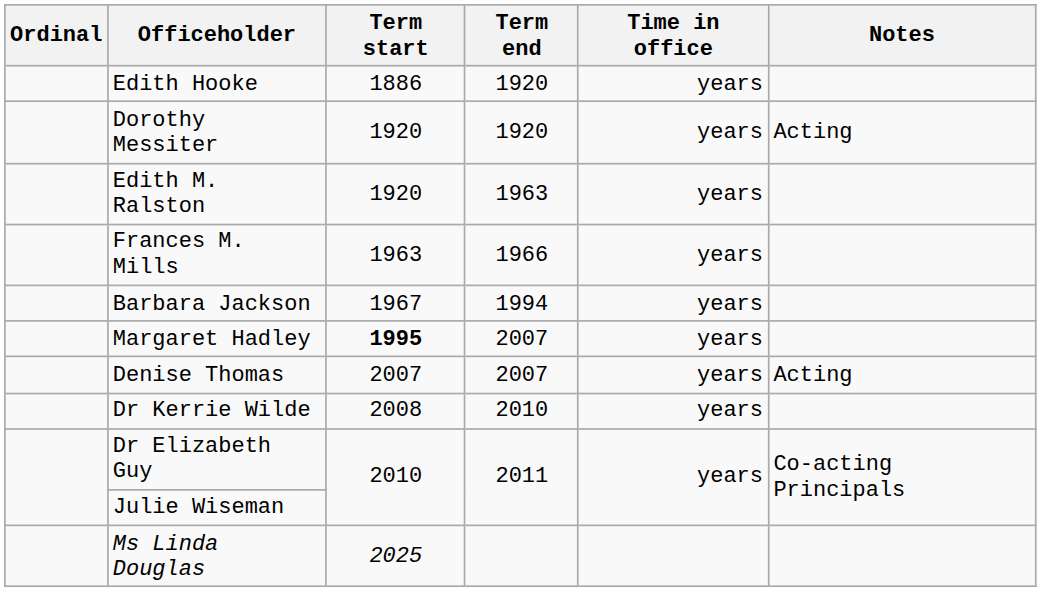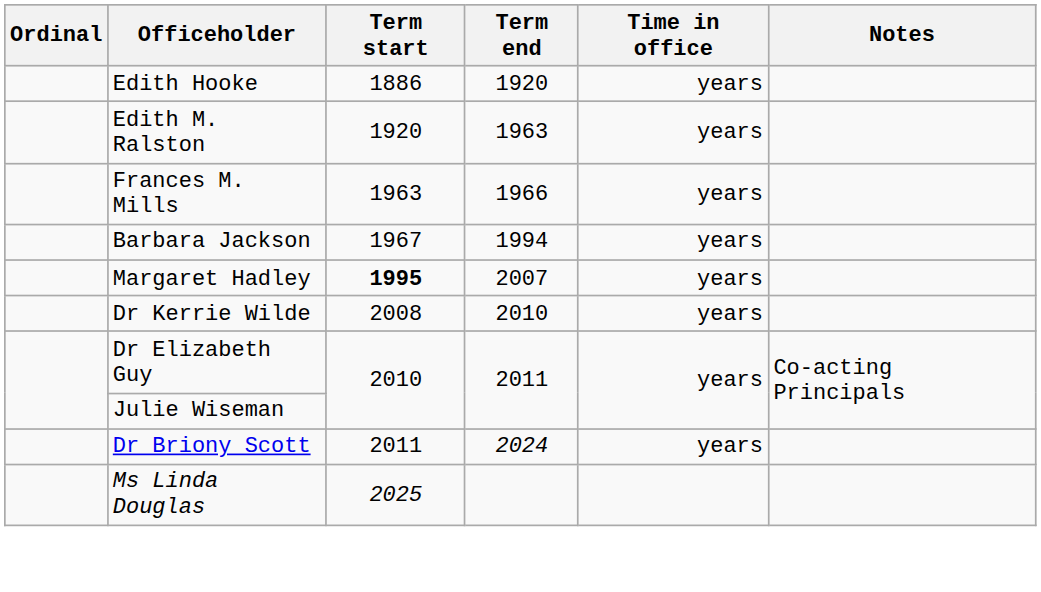- row: Dorothy Messiter | 1920 | 1920 | years | Acting
- row: Denise Thomas | 2007 | 2007 | years | Acting
+ row: Dr Briony Scott | 2011 | 2024 | years
